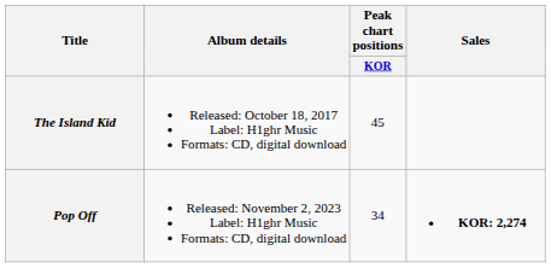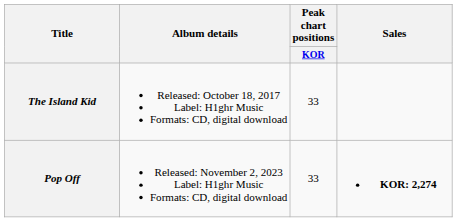The Island Kid | Peak chart positions / KOR: 45 -> 33
Pop Off | Peak chart positions / KOR: 34 -> 33
